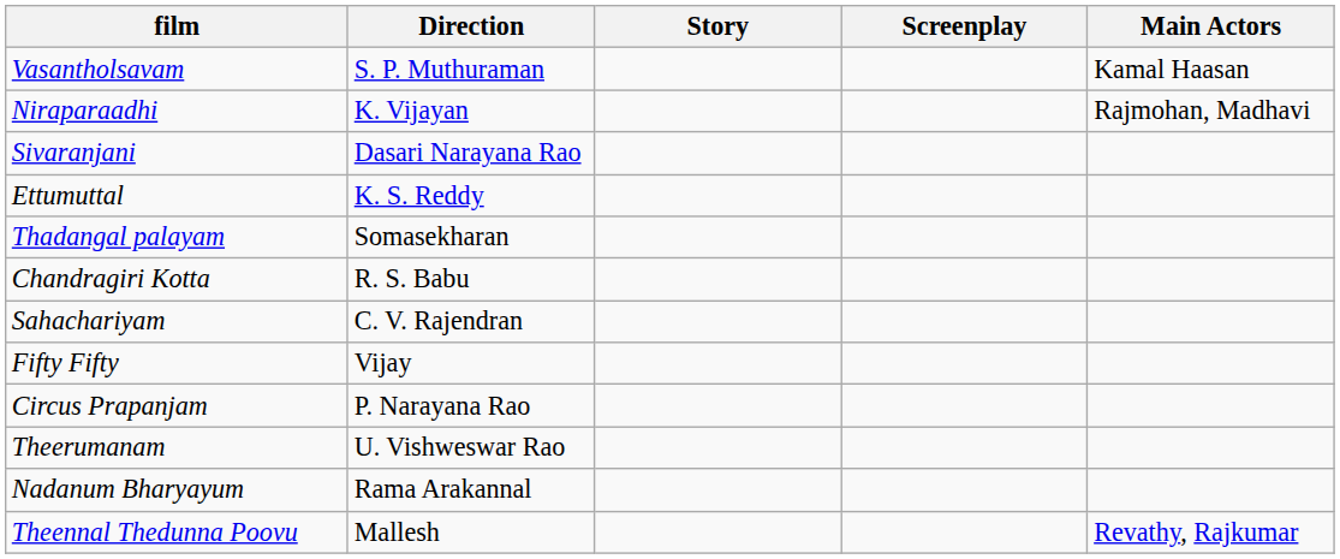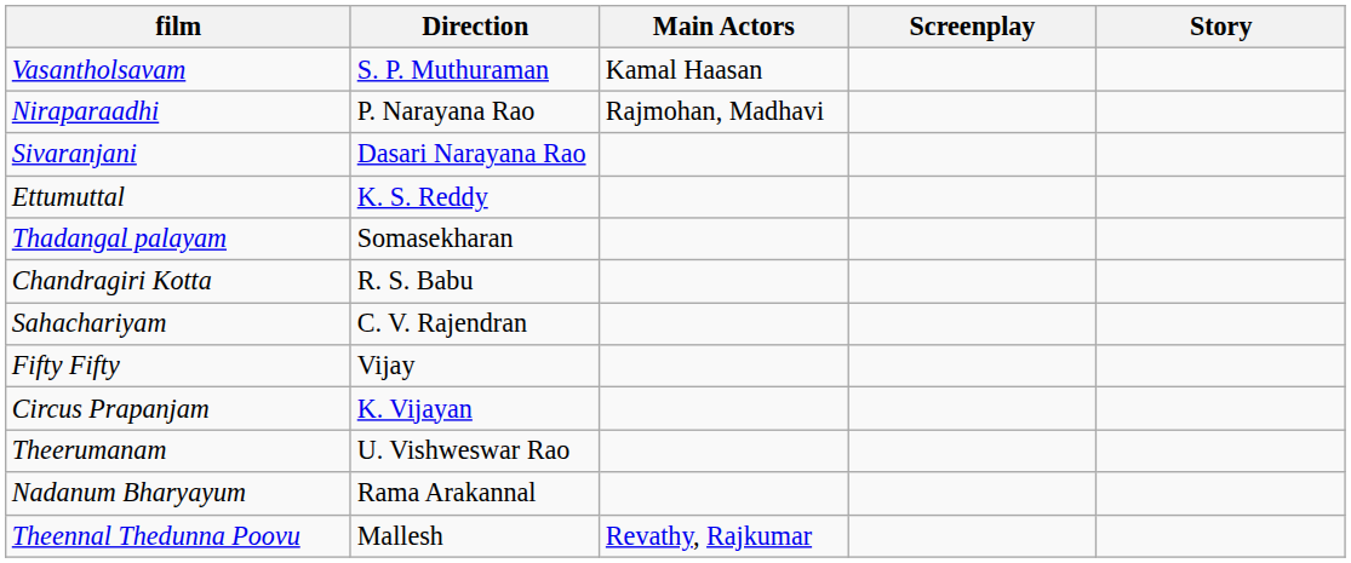columns swapped: Story <-> Main Actors
Niraparaadhi | Direction: K. Vijayan -> P. Narayana Rao
Circus Prapanjam | Direction: P. Narayana Rao -> K. Vijayan
